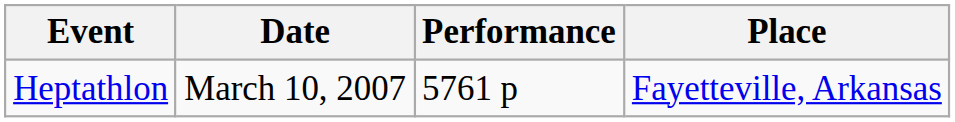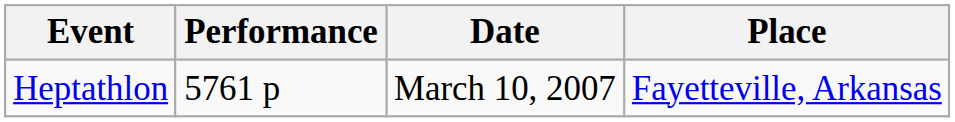columns swapped: Performance <-> Date
